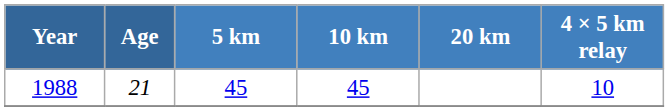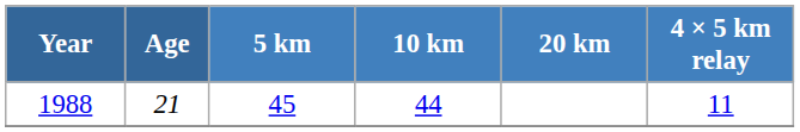1988 | 10 km: 45 -> 44
1988 | 4 × 5 km relay: 10 -> 11
